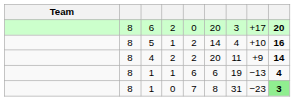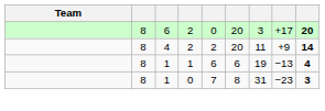- row: 8 | 5 | 1 | 2 | 14 | 4 | +10 | 16
1 / 0 | column 9: lightgreen background -> no background
